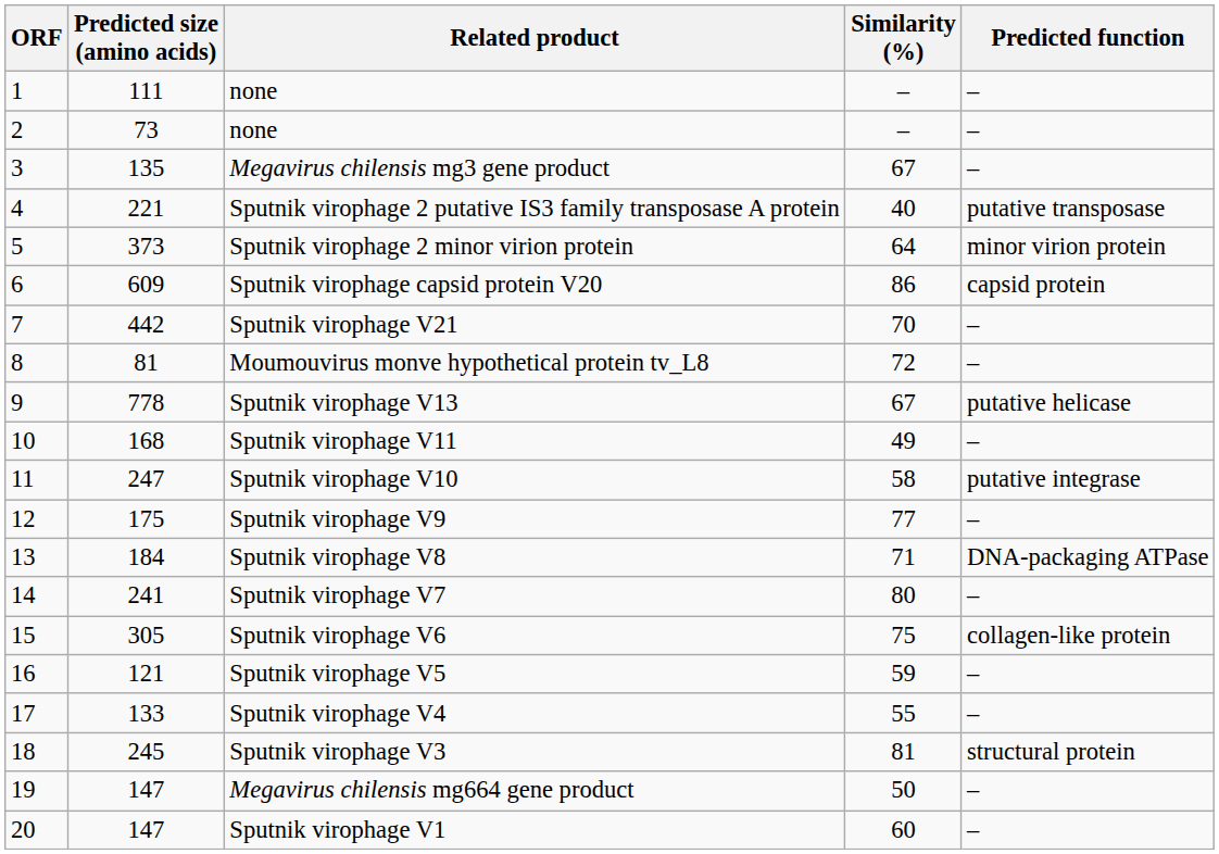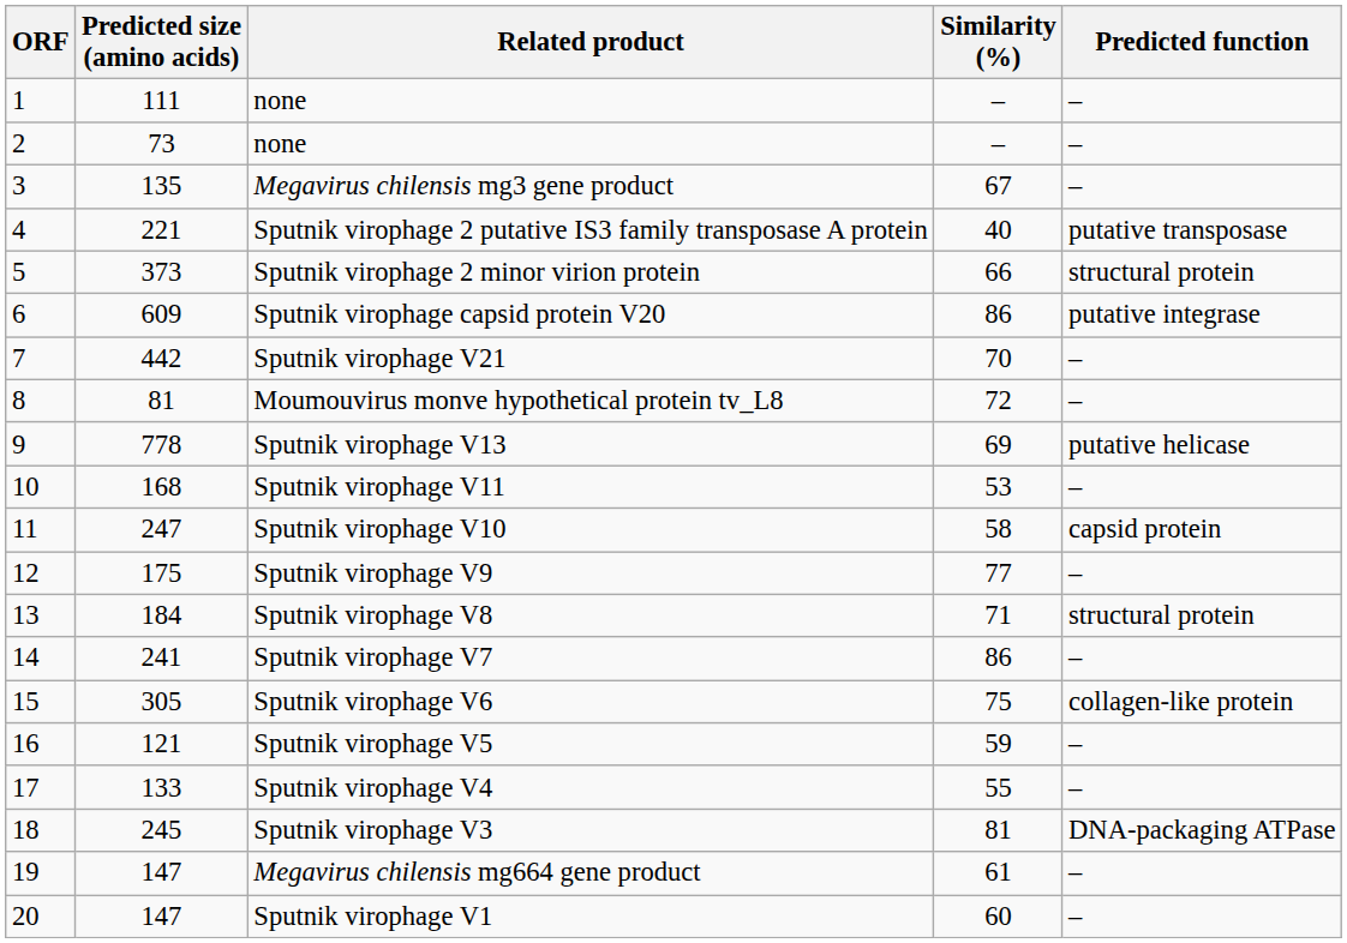Sputnik virophage 2 minor virion protein | Similarity (%): 64 -> 66
Sputnik virophage 2 minor virion protein | Predicted function: minor virion protein -> structural protein
Sputnik virophage capsid protein V20 | Predicted function: capsid protein -> putative integrase
Sputnik virophage V13 | Similarity (%): 67 -> 69
Sputnik virophage V11 | Similarity (%): 49 -> 53
Sputnik virophage V10 | Predicted function: putative integrase -> capsid protein
Sputnik virophage V8 | Predicted function: DNA-packaging ATPase -> structural protein
Sputnik virophage V7 | Similarity (%): 80 -> 86
Sputnik virophage V3 | Predicted function: structural protein -> DNA-packaging ATPase
Megavirus chilensis mg664 gene product | Similarity (%): 50 -> 61
